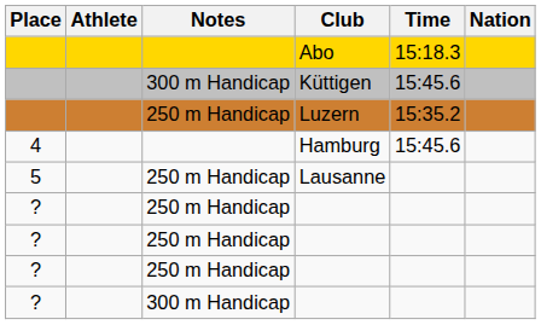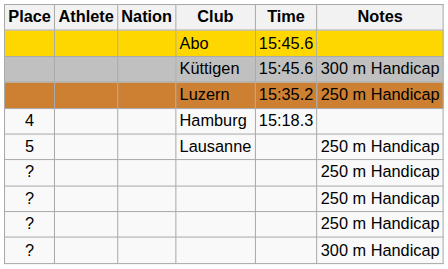columns swapped: Nation <-> Notes
Abo | Time: 15:18.3 -> 15:45.6
Hamburg | Time: 15:45.6 -> 15:18.3
